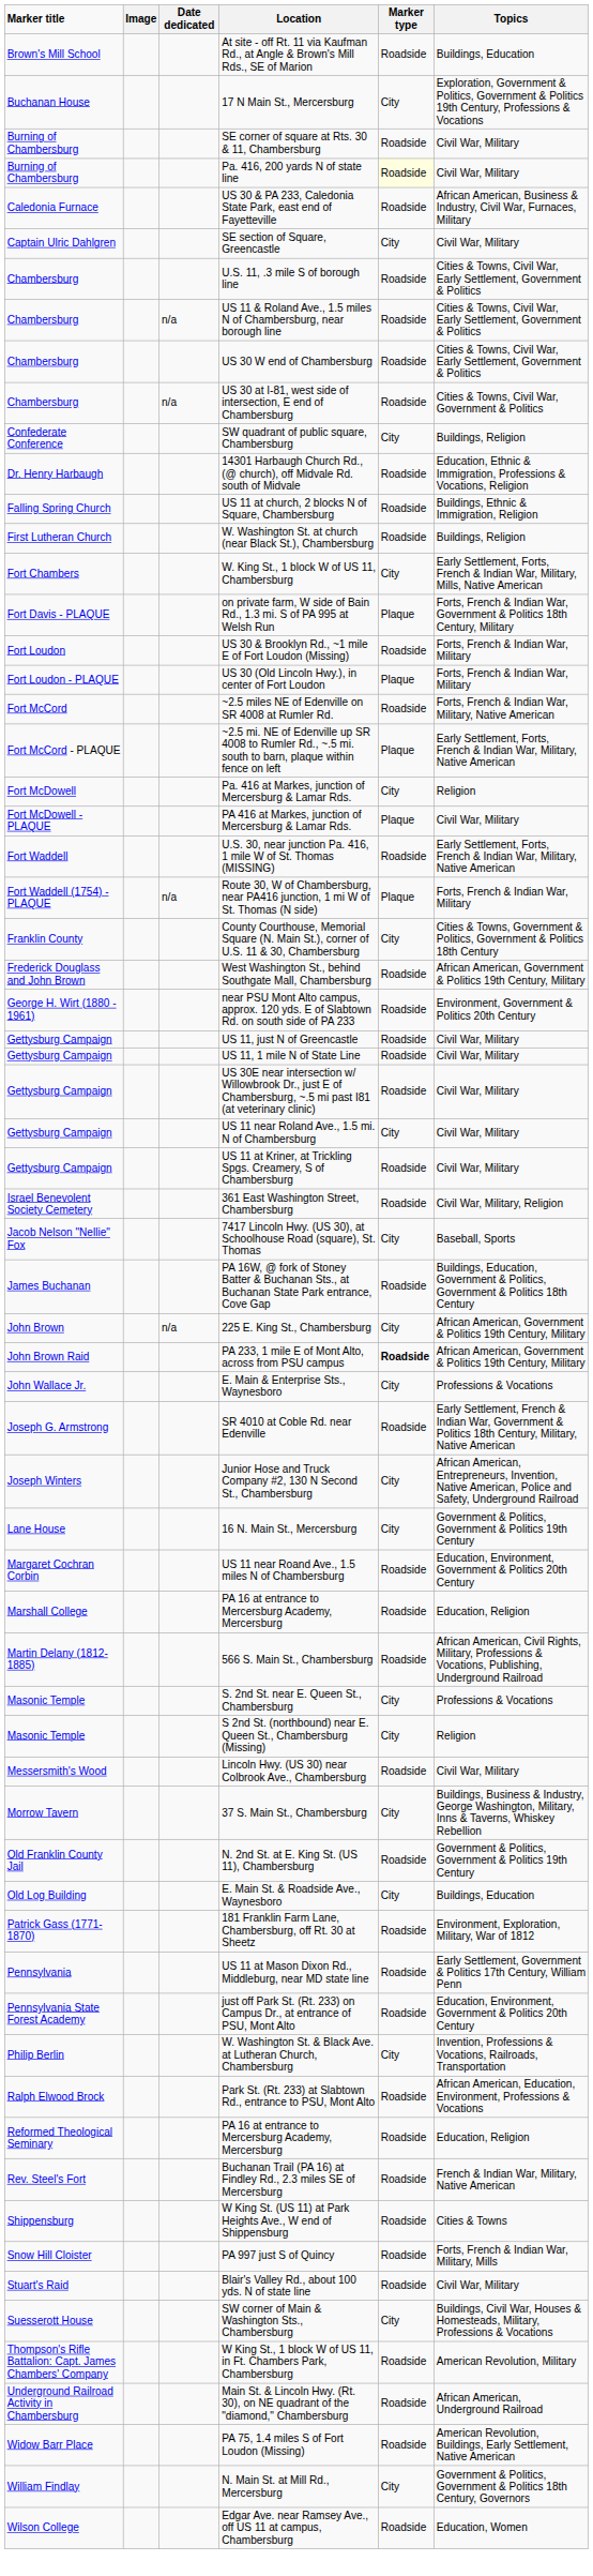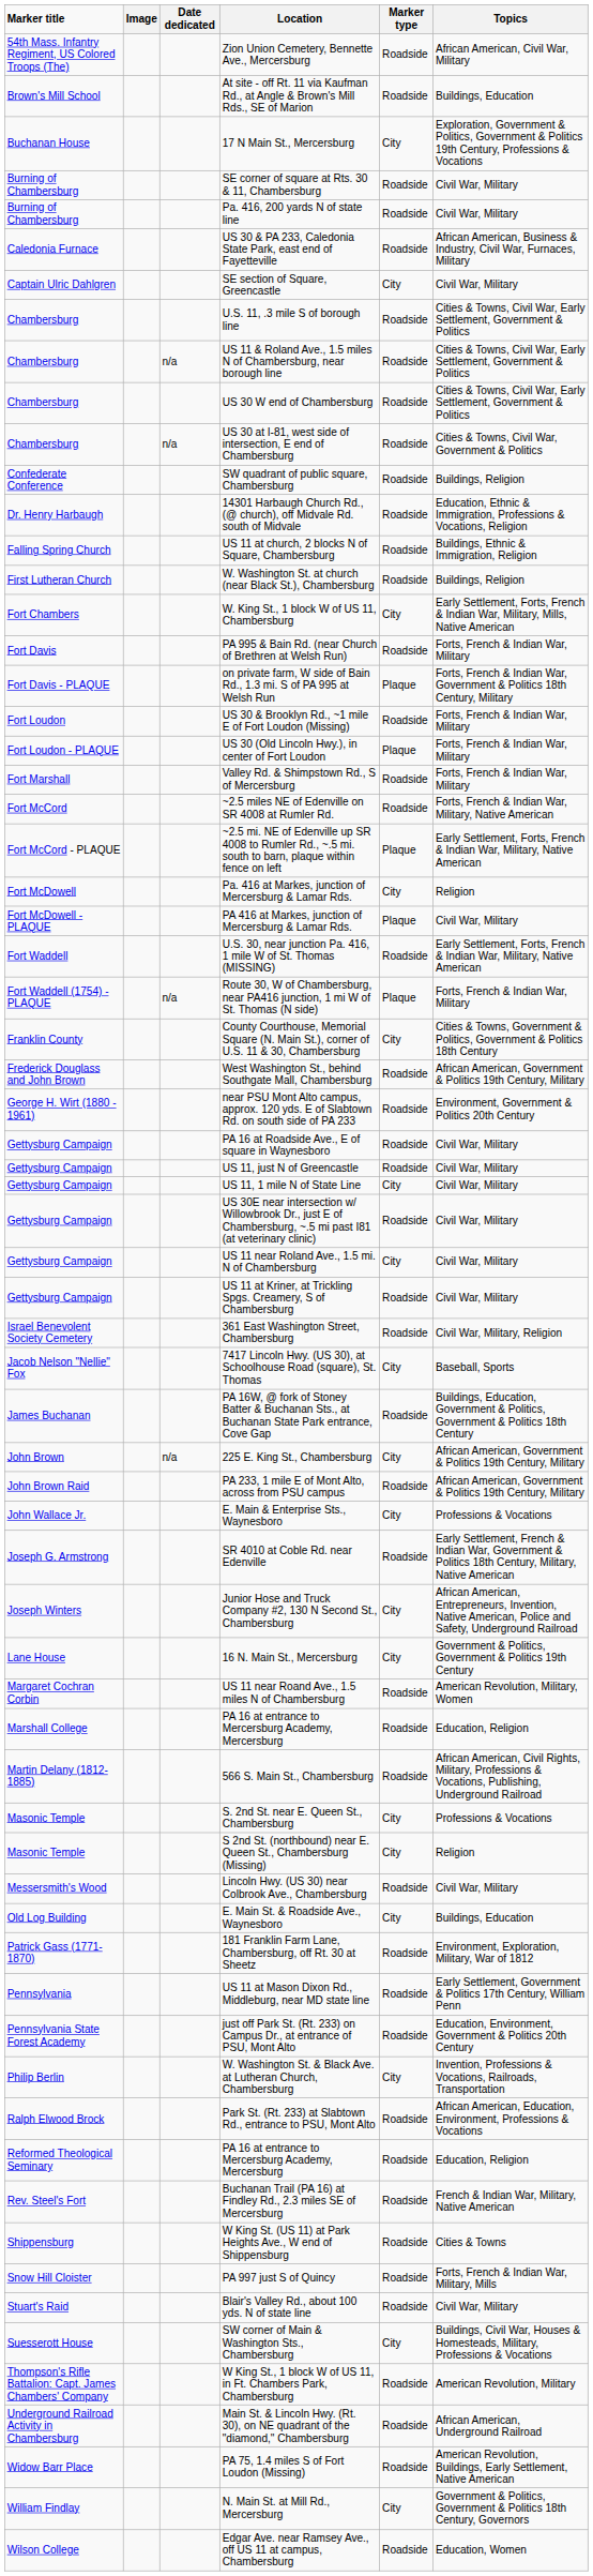+ row: 54th Mass. Infantry Regiment, US Colored Troops (The) | Zion Union Cemetery, Bennette Ave., Mercersburg | Roadside | African American, Civil War, Military
Pa. 416, 200 yards N of state line | Marker type: lightyellow background -> no background
SW quadrant of public square, Chambersburg | Marker type: City -> Roadside
+ row: Fort Davis | PA 995 & Bain Rd. (near Church of Brethren at Welsh Run) | Roadside | Forts, French & Indian War, Military
+ row: Fort Marshall | Valley Rd. & Shimpstown Rd., S of Mercersburg | Roadside | Forts, French & Indian War, Military
+ row: Gettysburg Campaign | PA 16 at Roadside Ave., E of square in Waynesboro | Roadside | Civil War, Military
US 11, 1 mile N of State Line | Marker type: Roadside -> City
PA 233, 1 mile E of Mont Alto, across from PSU campus | Marker type: bold -> normal
US 11 near Roand Ave., 1.5 miles N of Chambersburg | Topics: Education, Environment, Government & Politics 20th Century -> American Revolution, Military, Women
- row: Morrow Tavern | 37 S. Main St., Chambersburg | City | Buildings, Business & Industry, George Washington, Military, Inns & Taverns, Whiskey Rebellion
- row: Old Franklin County Jail | N. 2nd St. at E. King St. (US 11), Chambersburg | Roadside | Government & Politics, Government & Politics 19th Century
